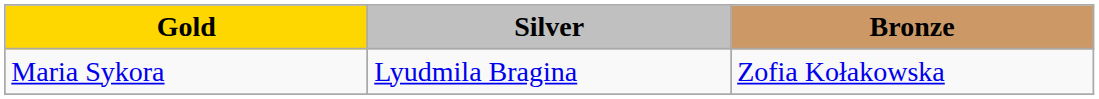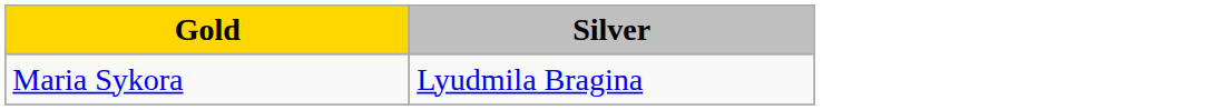- column: Bronze | Zofia Kołakowska
